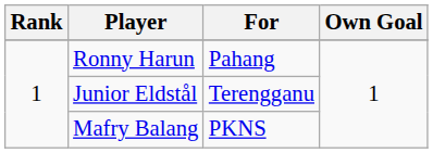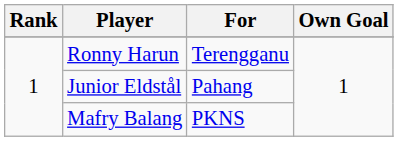Ronny Harun | For: Pahang -> Terengganu
Junior Eldstål | For: Terengganu -> Pahang
